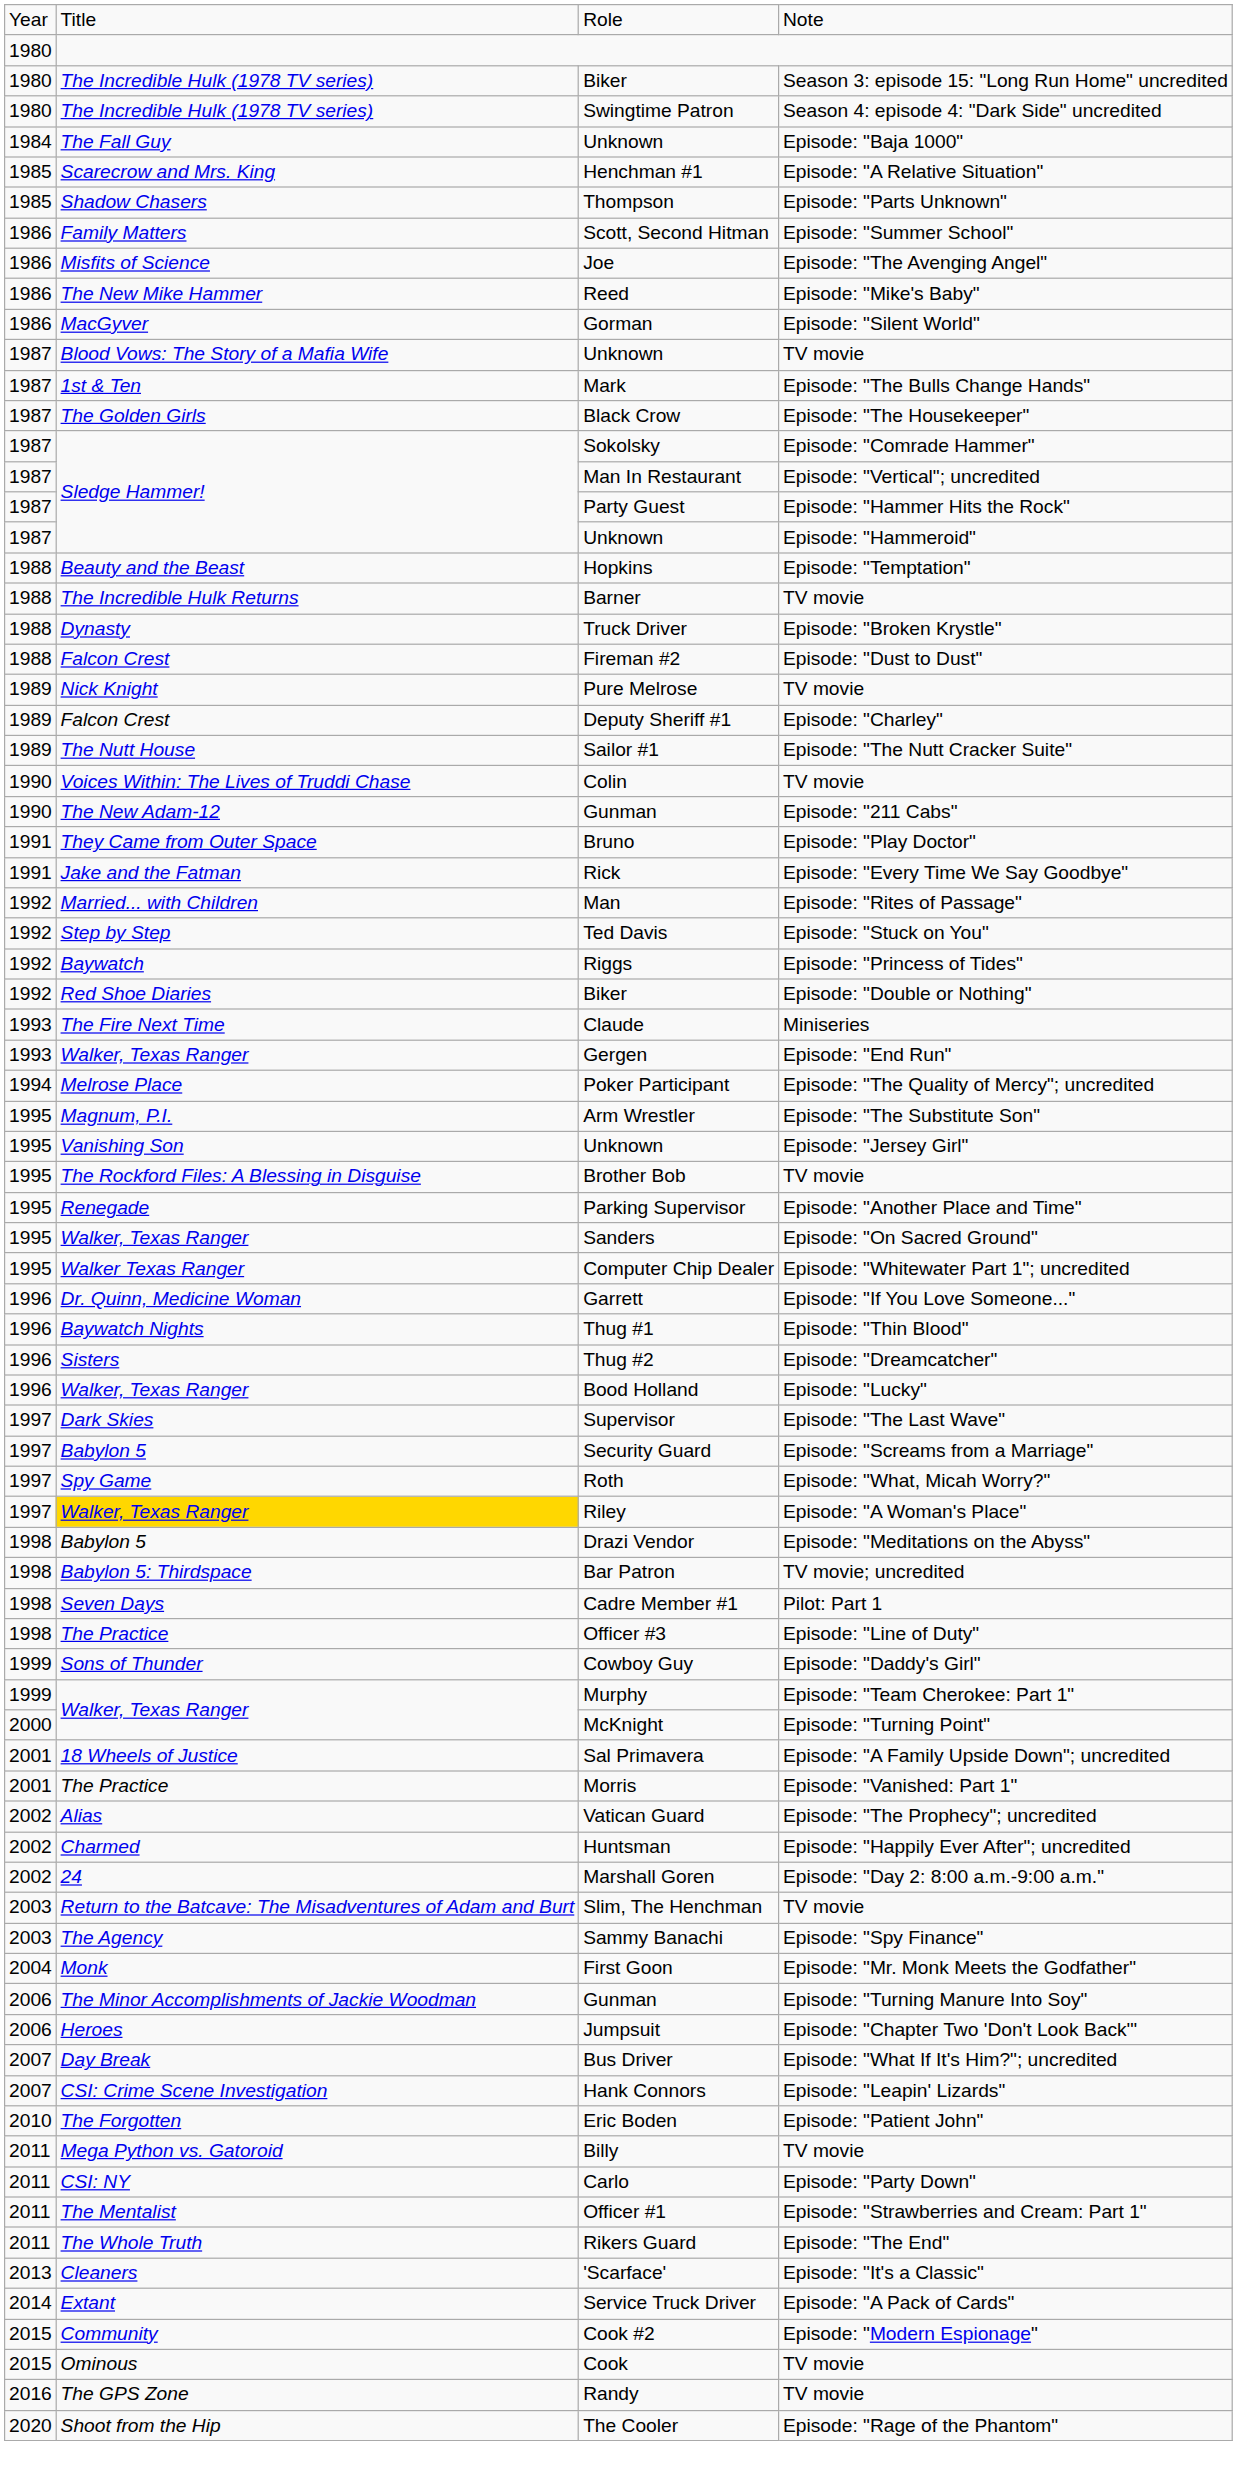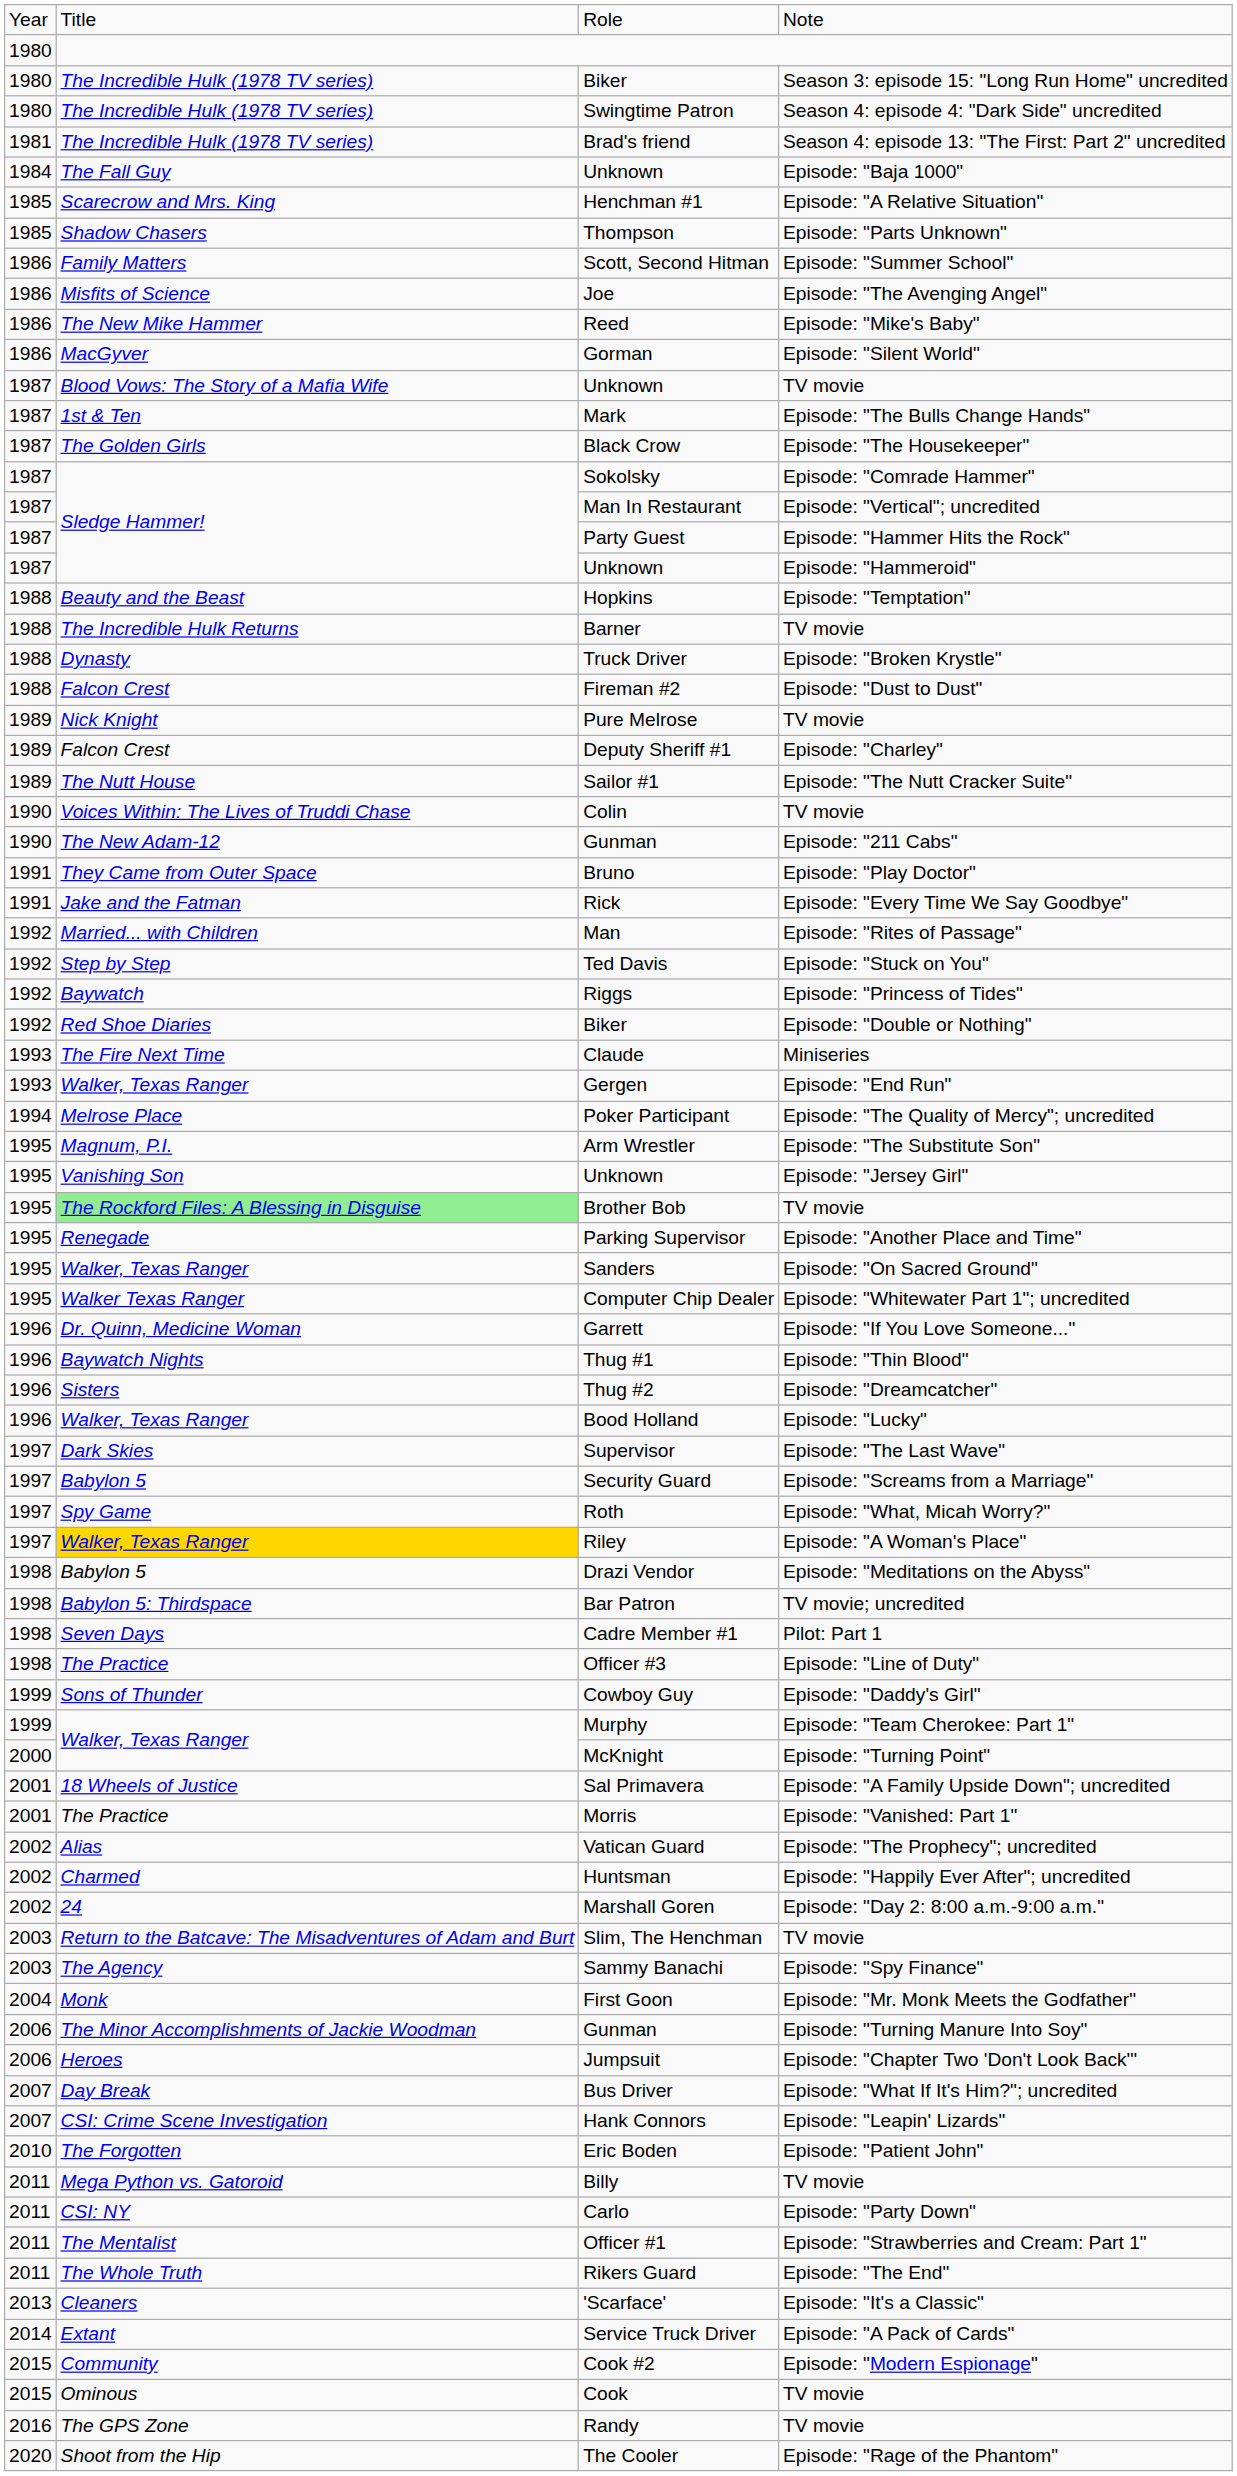+ row: 1981 | The Incredible Hulk (1978 TV series) | Brad's friend | Season 4: episode 13: "The First: Part 2" uncredited
Brother Bob | column 2: no background -> lightgreen background
